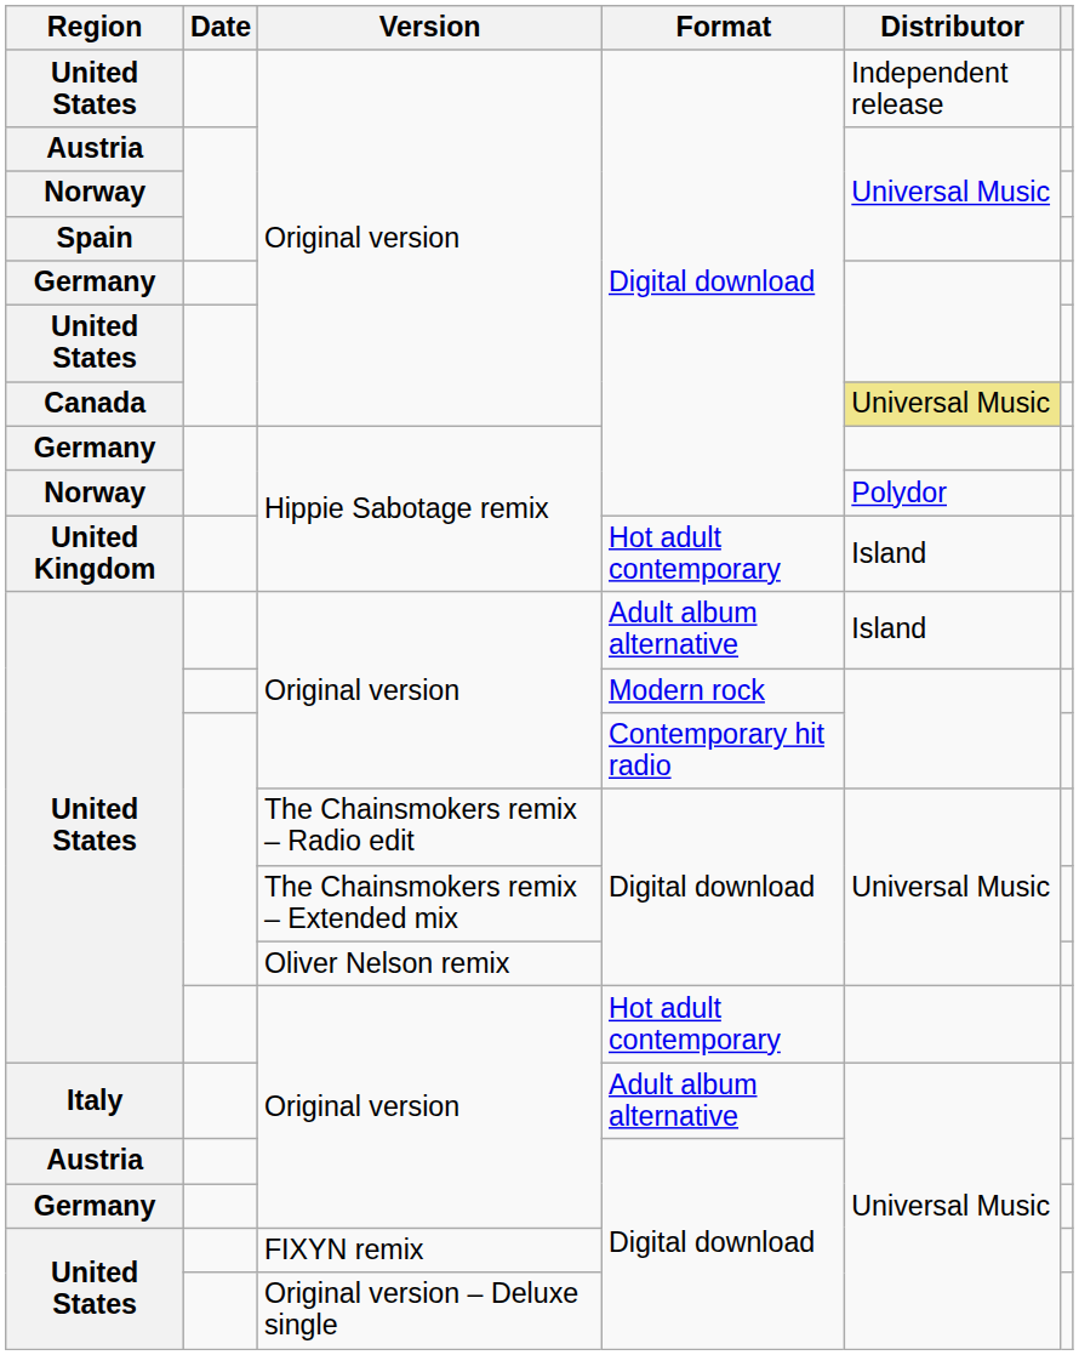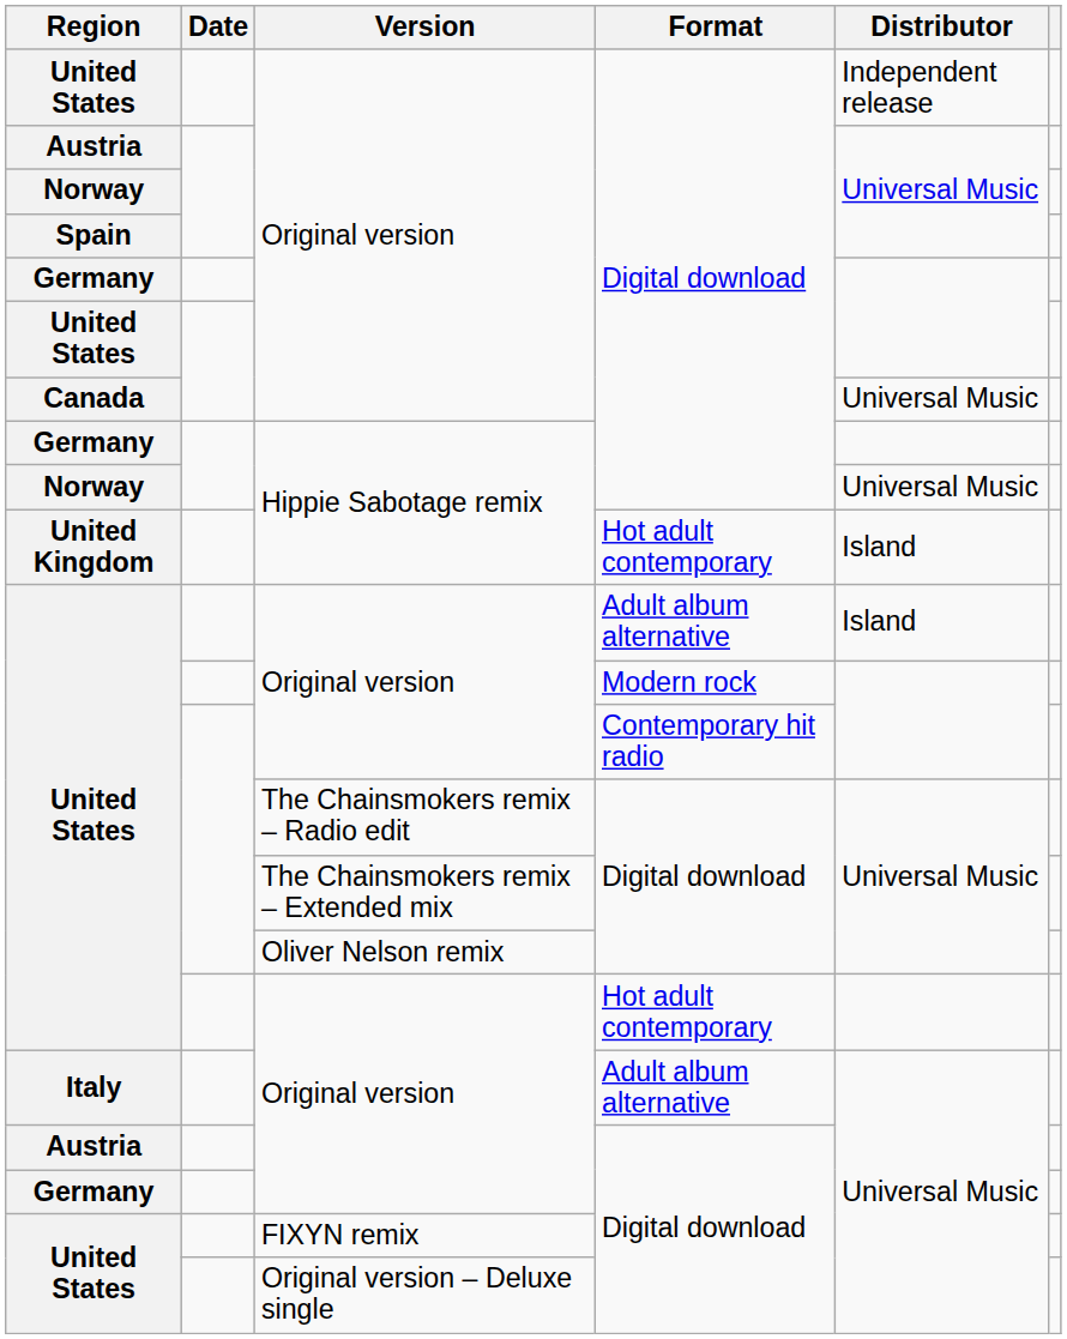Canada | Distributor: khaki background -> no background
Norway / Hippie Sabotage remix | Distributor: Polydor -> Universal Music
